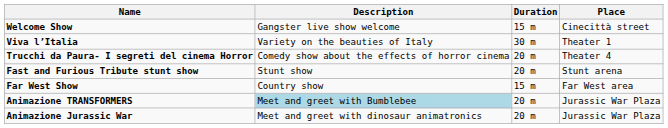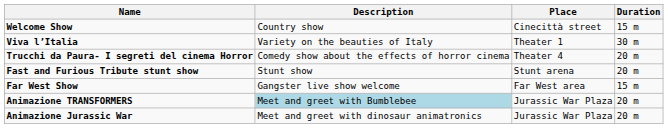columns swapped: Place <-> Duration
Welcome Show | Description: Gangster live show welcome -> Country show
Far West Show | Description: Country show -> Gangster live show welcome
